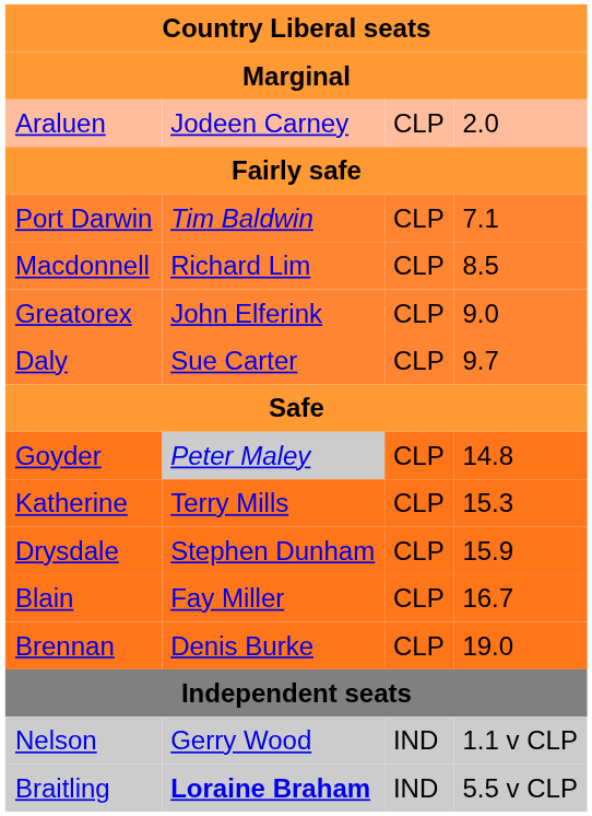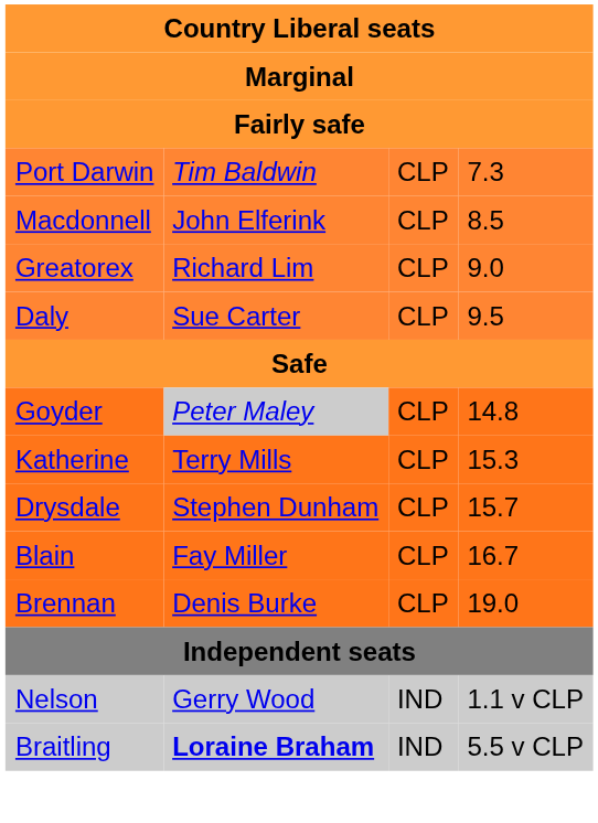- row: Araluen | Jodeen Carney | CLP | 2.0
Port Darwin | column 4: 7.1 -> 7.3
Macdonnell | column 2: Richard Lim -> John Elferink
Greatorex | column 2: John Elferink -> Richard Lim
Daly | column 4: 9.7 -> 9.5
Drysdale | column 4: 15.9 -> 15.7
